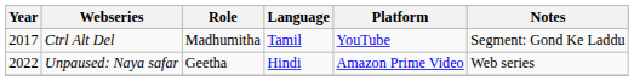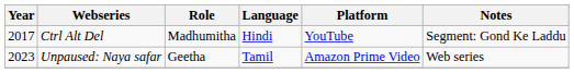Ctrl Alt Del | Language: Tamil -> Hindi
Unpaused: Naya safar | Year: 2022 -> 2023
Unpaused: Naya safar | Language: Hindi -> Tamil
